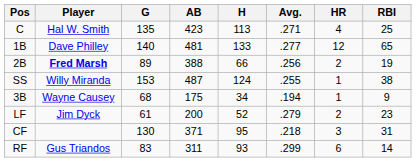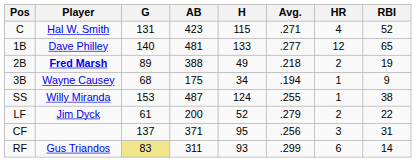C | G: 135 -> 131
C | H: 113 -> 115
C | RBI: 25 -> 52
2B | H: 66 -> 49
2B | Avg.: .256 -> .218
rows swapped: SS <-> 3B
LF | RBI: 23 -> 22
CF | G: 130 -> 137
CF | Avg.: .218 -> .256
RF | G: no background -> khaki background
